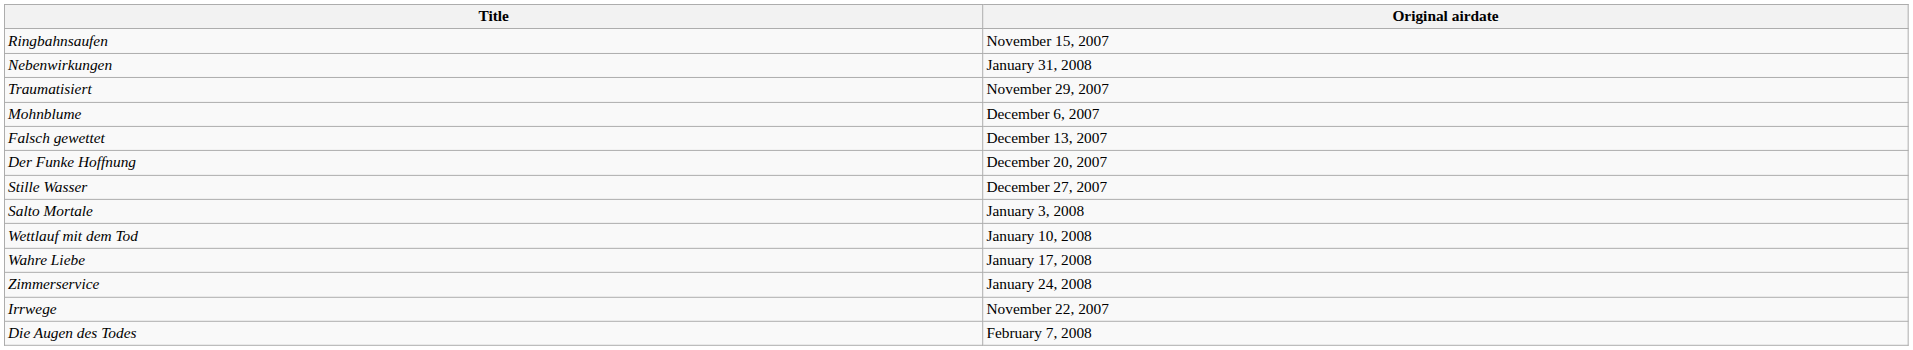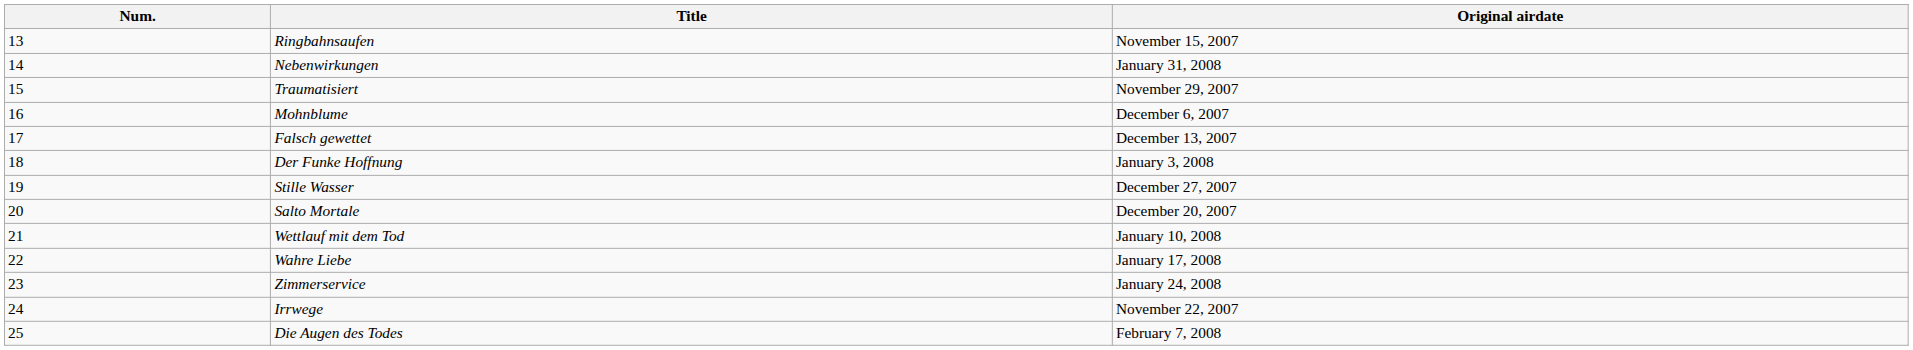+ column: Num. | 13 | 14 | 15 | 16 | 17 | 18 | 19 | 20 | 21 | 22 | 23 | 24 | 25
Der Funke Hoffnung | Original airdate: December 20, 2007 -> January 3, 2008
Salto Mortale | Original airdate: January 3, 2008 -> December 20, 2007
